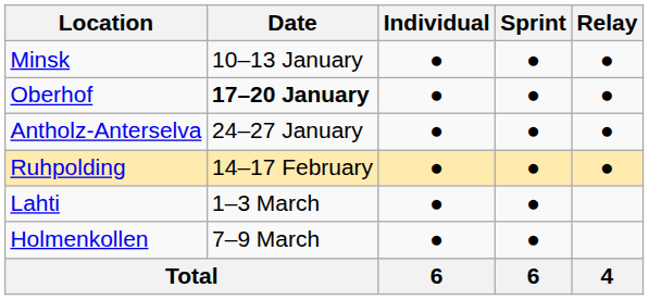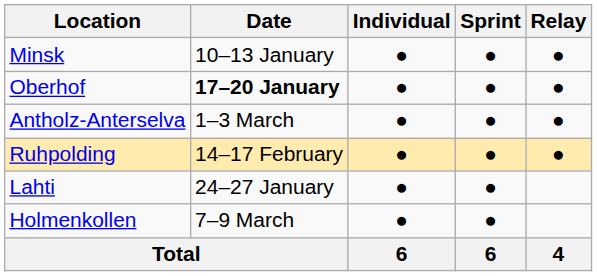Antholz-Anterselva | Date: 24–27 January -> 1–3 March
Lahti | Date: 1–3 March -> 24–27 January
